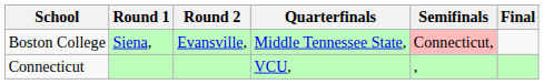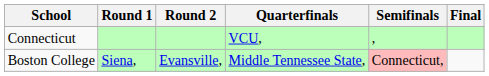rows swapped: Connecticut <-> Boston College
